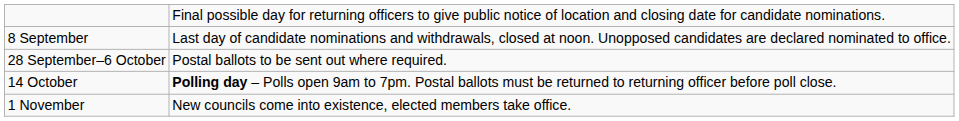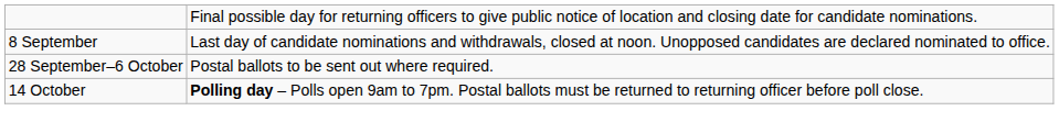- row: 1 November | New councils come into existence, elected members take office.
